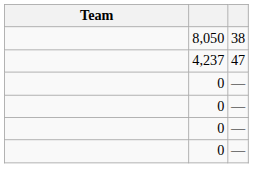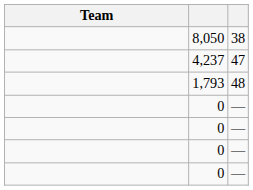+ row: 1,793 | 48
